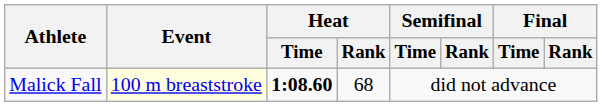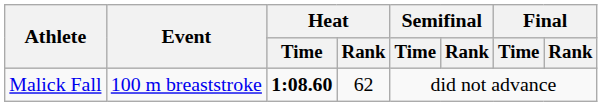Malick Fall | Event: lightyellow background -> no background
Malick Fall | Heat / Rank: 68 -> 62
